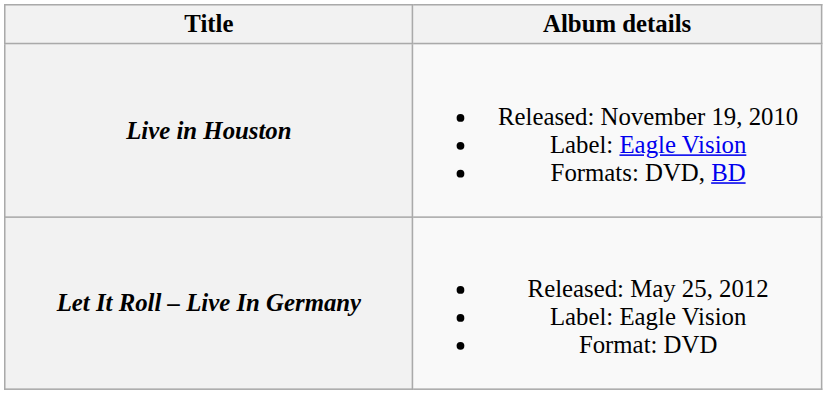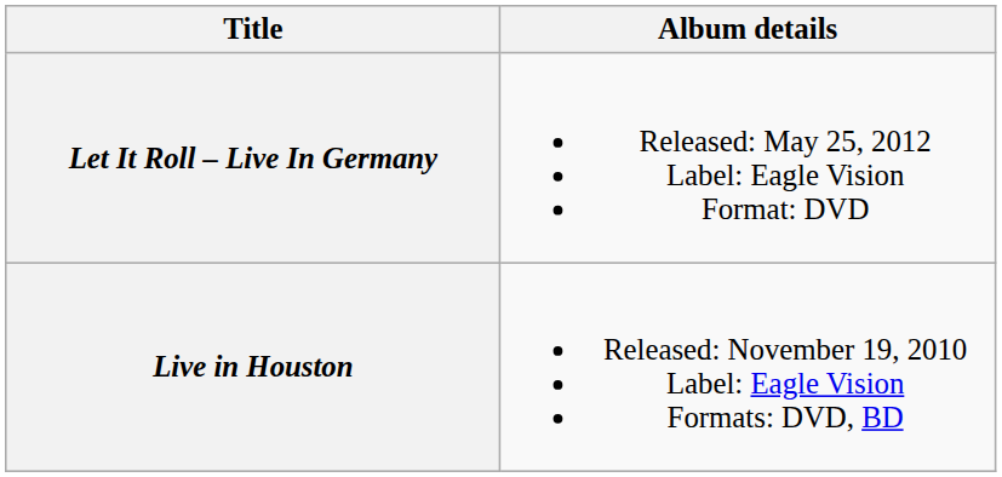rows swapped: Live in Houston <-> Let It Roll – Live In Germany
